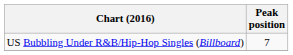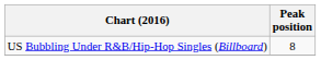US Bubbling Under R&B/Hip-Hop Singles (Billboard) | Peak position: 7 -> 8
